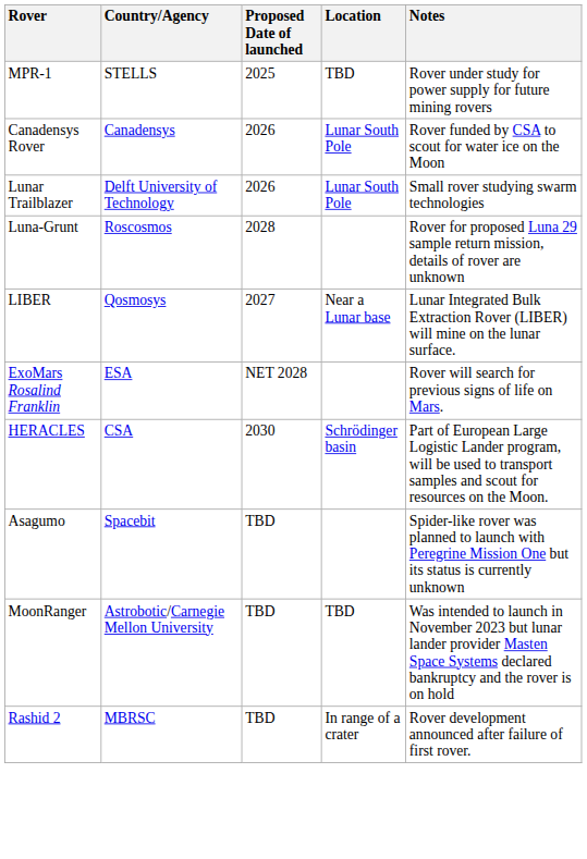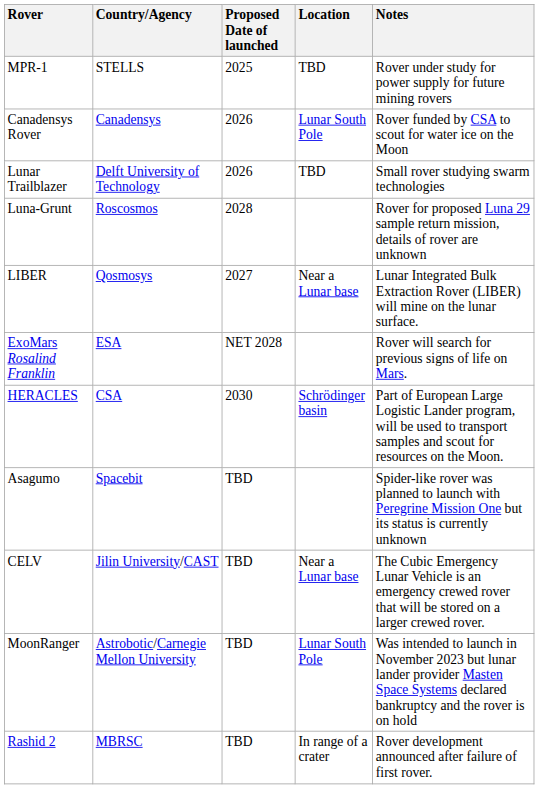Lunar Trailblazer | Location: Lunar South Pole -> TBD
+ row: CELV | Jilin University/CAST | TBD | Near a Lunar base | The Cubic Emergency Lunar Vehicle is an emergency crewed rover that will be stored on a larger crewed rover.
MoonRanger | Location: TBD -> Lunar South Pole
